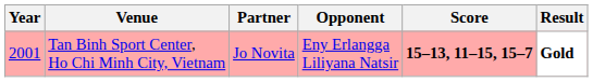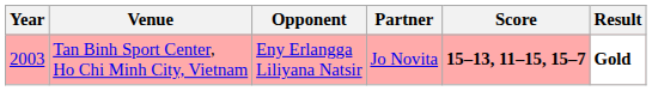columns swapped: Partner <-> Opponent
Tan Binh Sport Center, Ho Chi Minh City, Vietnam | Year: 2001 -> 2003
